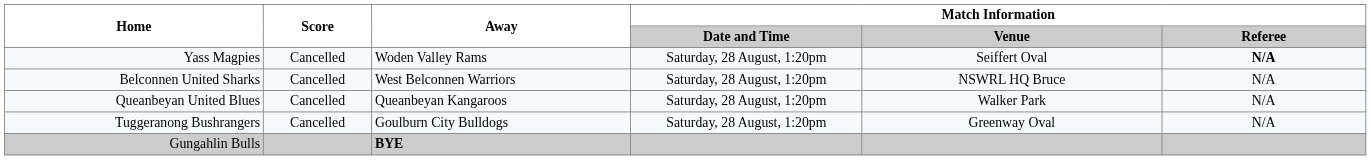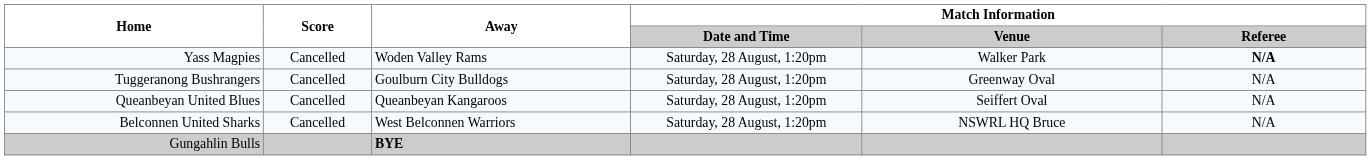Yass Magpies | Match Information / Venue: Seiffert Oval -> Walker Park
rows swapped: Tuggeranong Bushrangers <-> Belconnen United Sharks
Queanbeyan United Blues | Match Information / Venue: Walker Park -> Seiffert Oval
